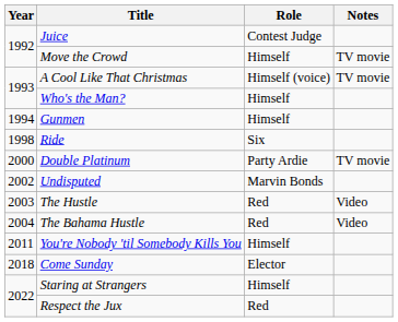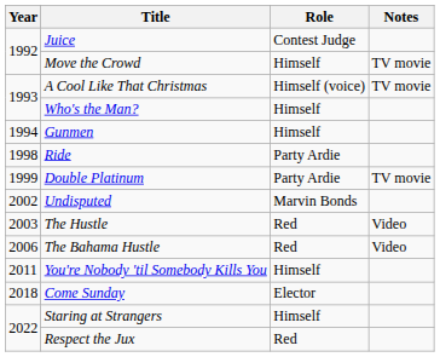Ride | Role: Six -> Party Ardie
Double Platinum | Year: 2000 -> 1999
The Bahama Hustle | Year: 2004 -> 2006
